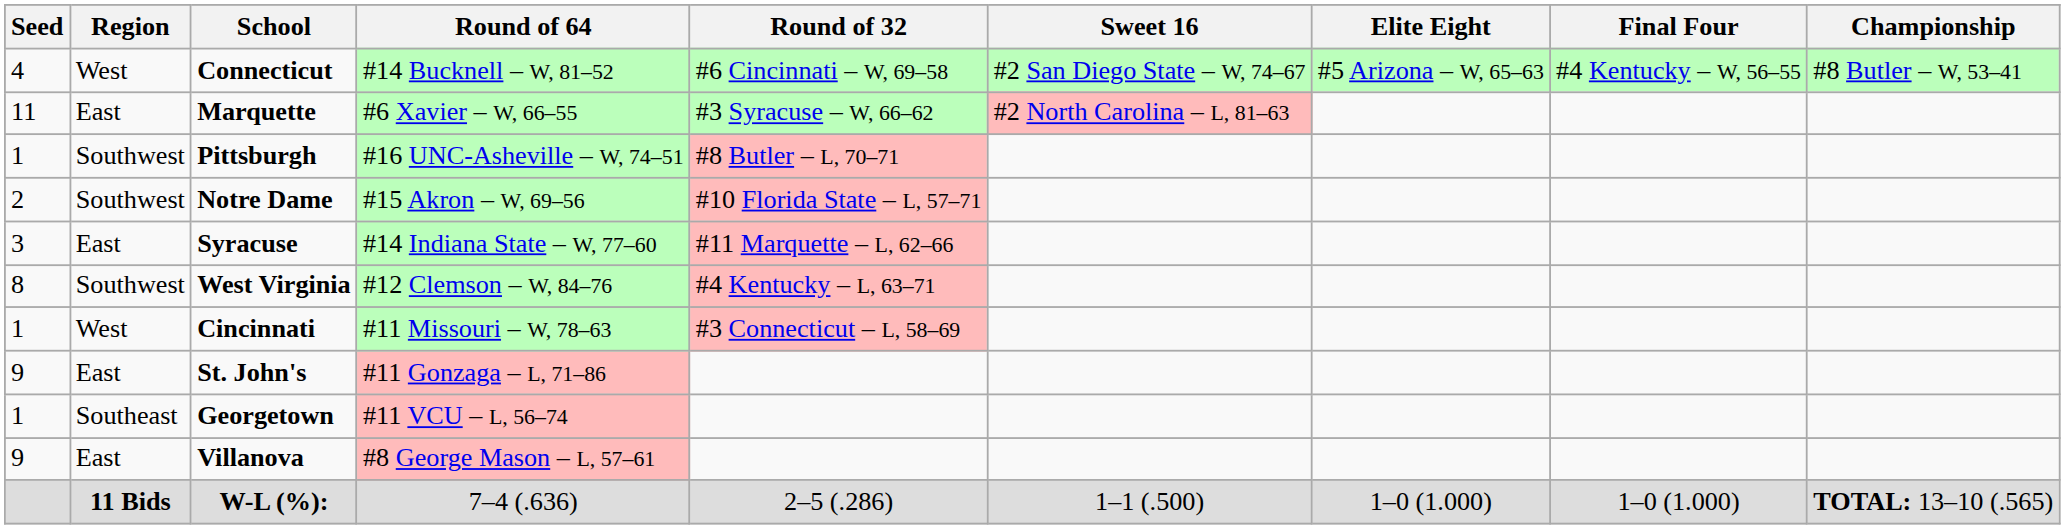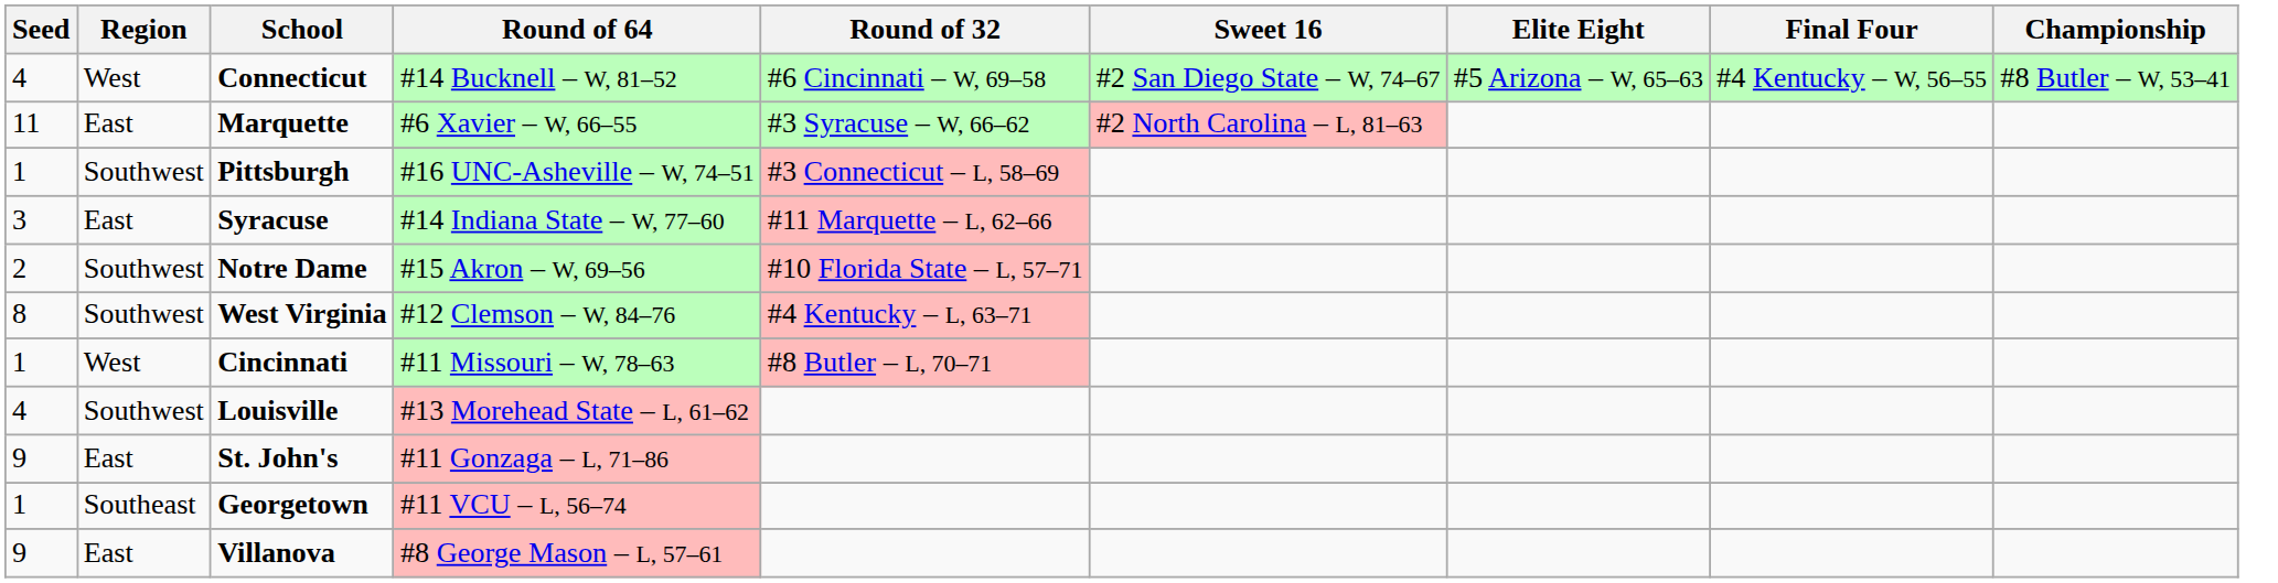Pittsburgh | Round of 32: #8 Butler – L, 70–71 -> #3 Connecticut – L, 58–69
rows swapped: Notre Dame <-> Syracuse
Cincinnati | Round of 32: #3 Connecticut – L, 58–69 -> #8 Butler – L, 70–71
+ row: 4 | Southwest | Louisville | #13 Morehead State – L, 61–62
- row: 11 Bids | W-L (%): | 7–4 (.636) | 2–5 (.286) | 1–1 (.500) | 1–0 (1.000) | 1–0 (1.000) | TOTAL: 13–10 (.565)
